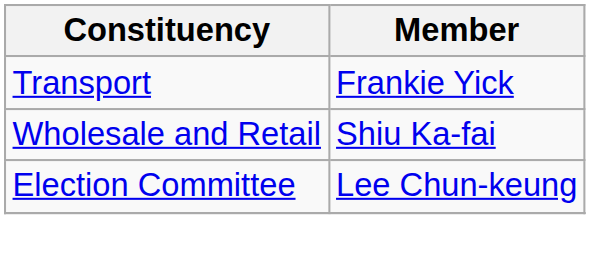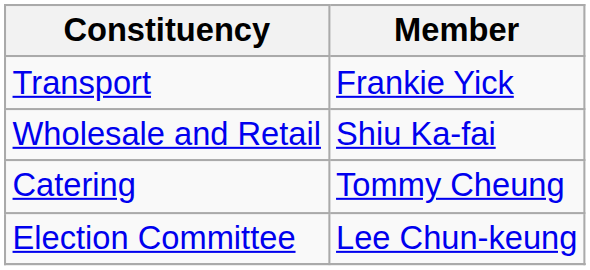+ row: Catering | Tommy Cheung
